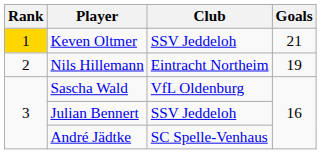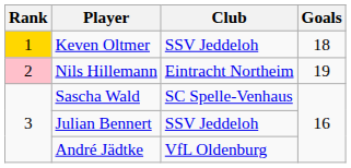Keven Oltmer | Goals: 21 -> 18
Nils Hillemann | Rank: no background -> pink background
Sascha Wald | Club: VfL Oldenburg -> SC Spelle-Venhaus
André Jädtke | Club: SC Spelle-Venhaus -> VfL Oldenburg
